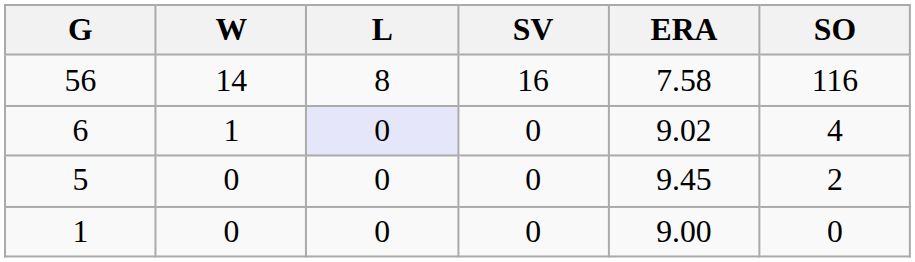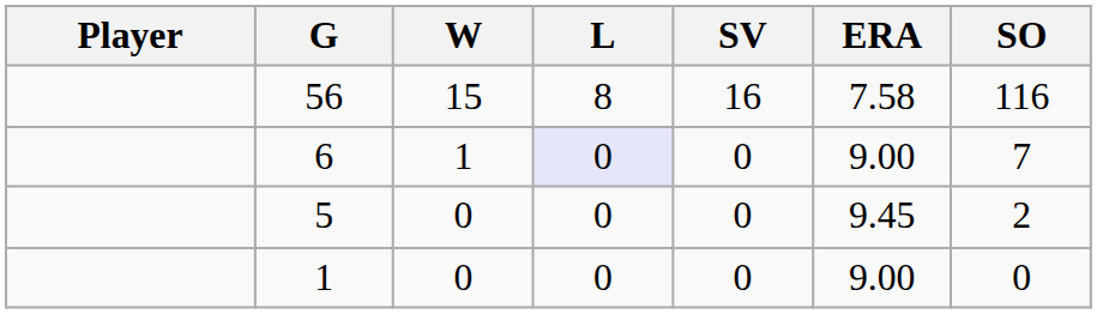+ column: Player
56 | W: 14 -> 15
6 | ERA: 9.02 -> 9.00
6 | SO: 4 -> 7
